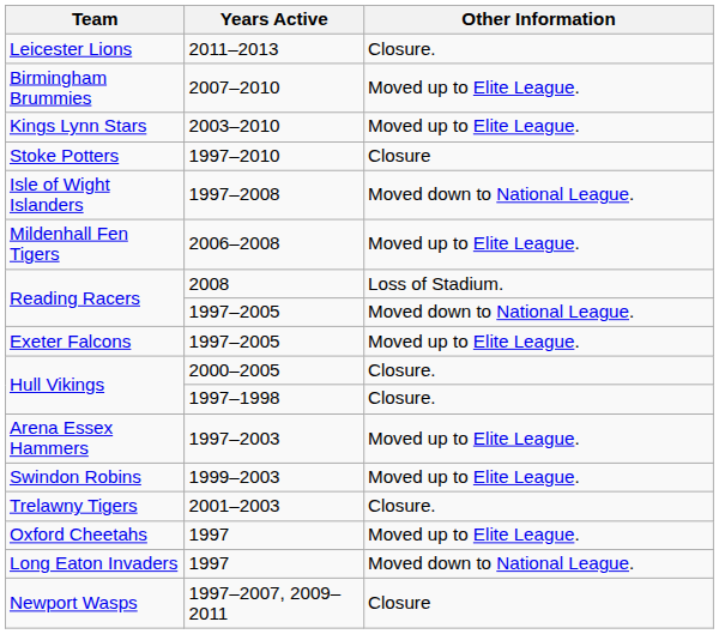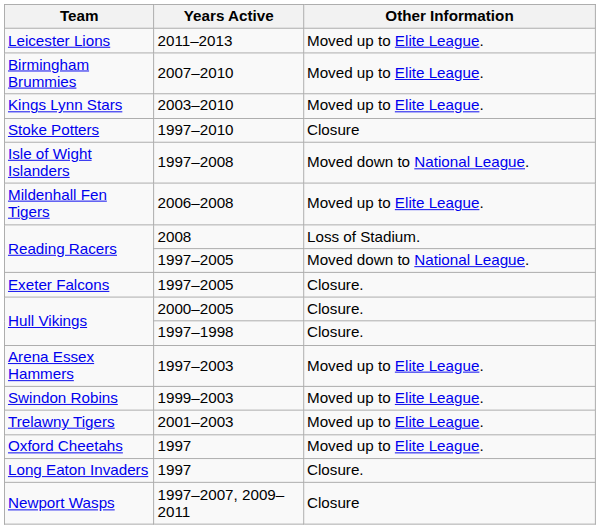Leicester Lions | Other Information: Closure. -> Moved up to Elite League.
Exeter Falcons | Other Information: Moved up to Elite League. -> Closure.
Trelawny Tigers | Other Information: Closure. -> Moved up to Elite League.
Long Eaton Invaders | Other Information: Moved down to National League. -> Closure.
